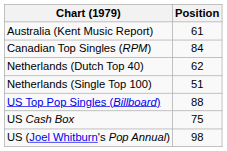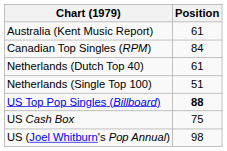Netherlands (Dutch Top 40) | Position: 62 -> 61
US Top Pop Singles (Billboard) | Position: normal -> bold
